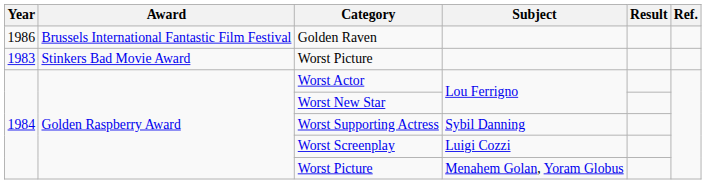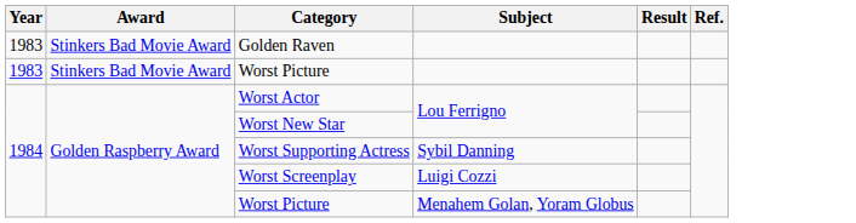Golden Raven | Year: 1986 -> 1983
Golden Raven | Award: Brussels International Fantastic Film Festival -> Stinkers Bad Movie Award
